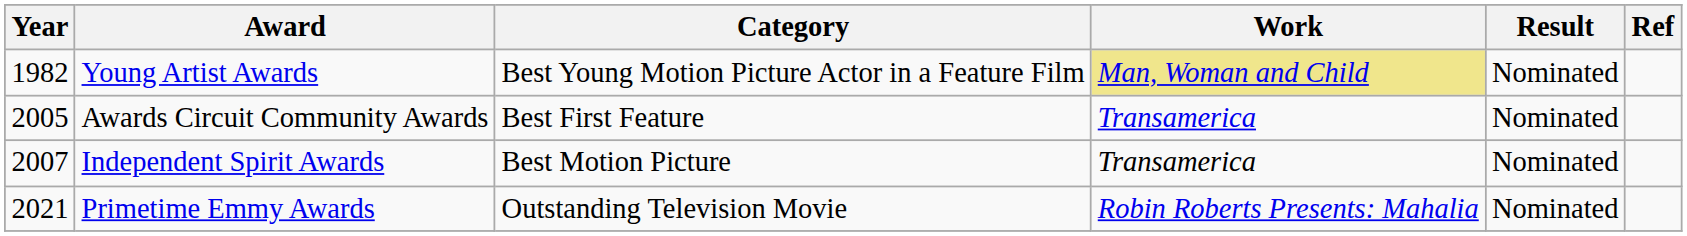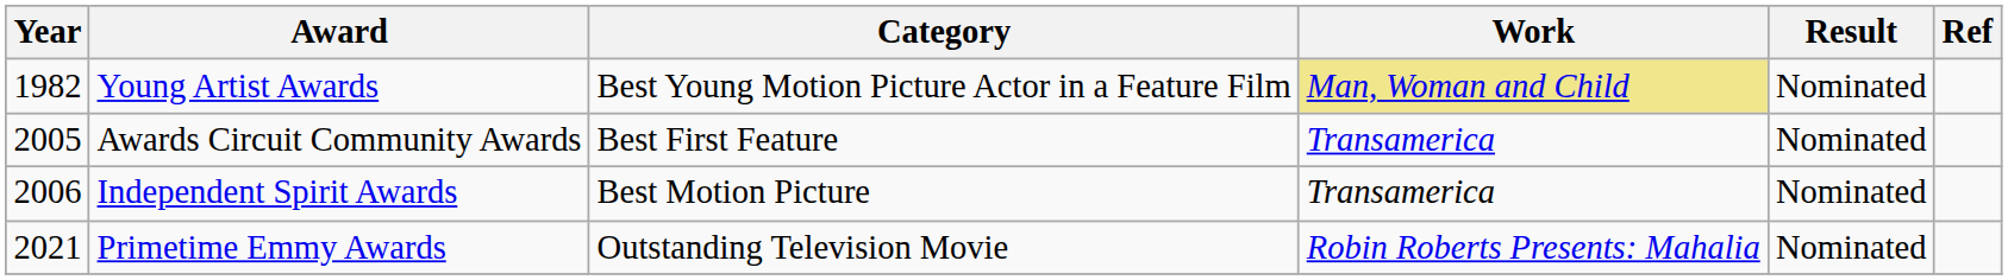Independent Spirit Awards | Year: 2007 -> 2006
